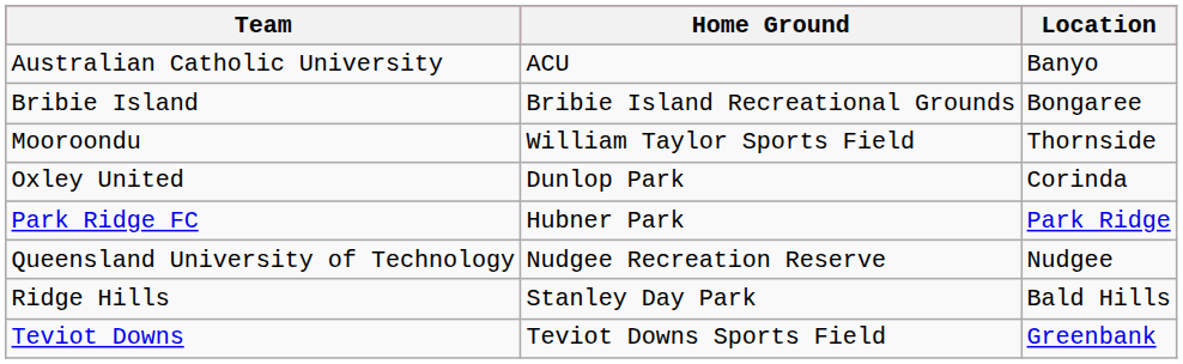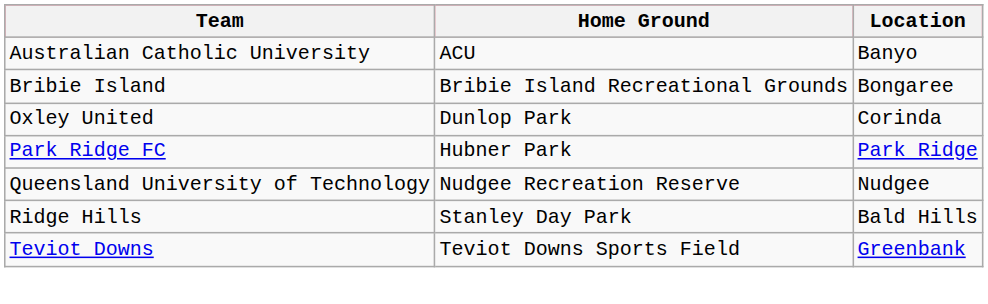- row: Mooroondu | William Taylor Sports Field | Thornside
